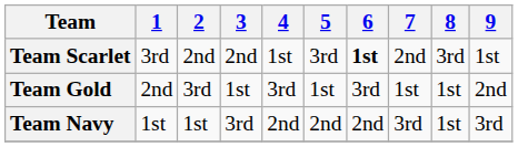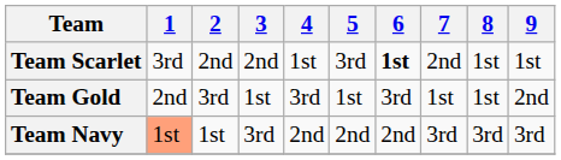Team Scarlet | 8: 3rd -> 1st
Team Navy | 1: no background -> lightsalmon background
Team Navy | 8: 1st -> 3rd
